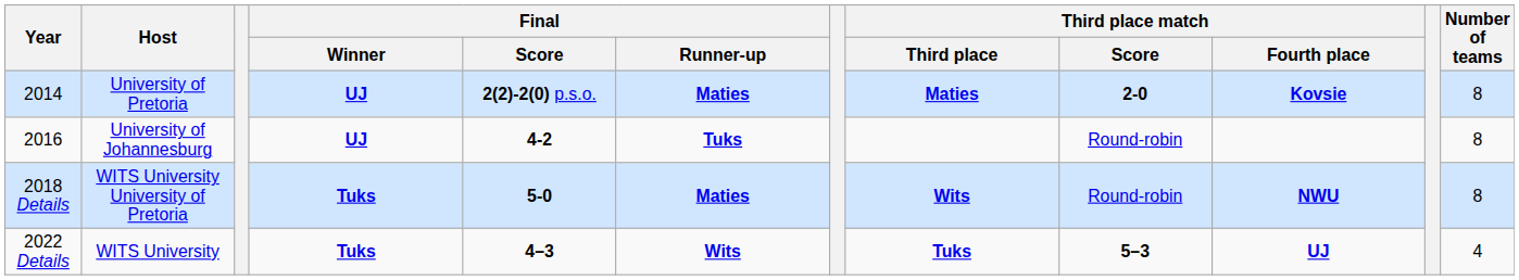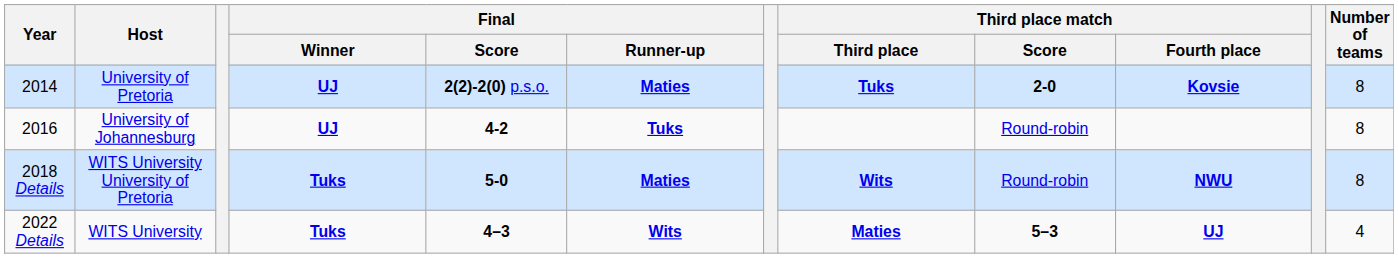2014 | Third place match / Third place: Maties -> Tuks
2022 Details | Third place match / Third place: Tuks -> Maties
